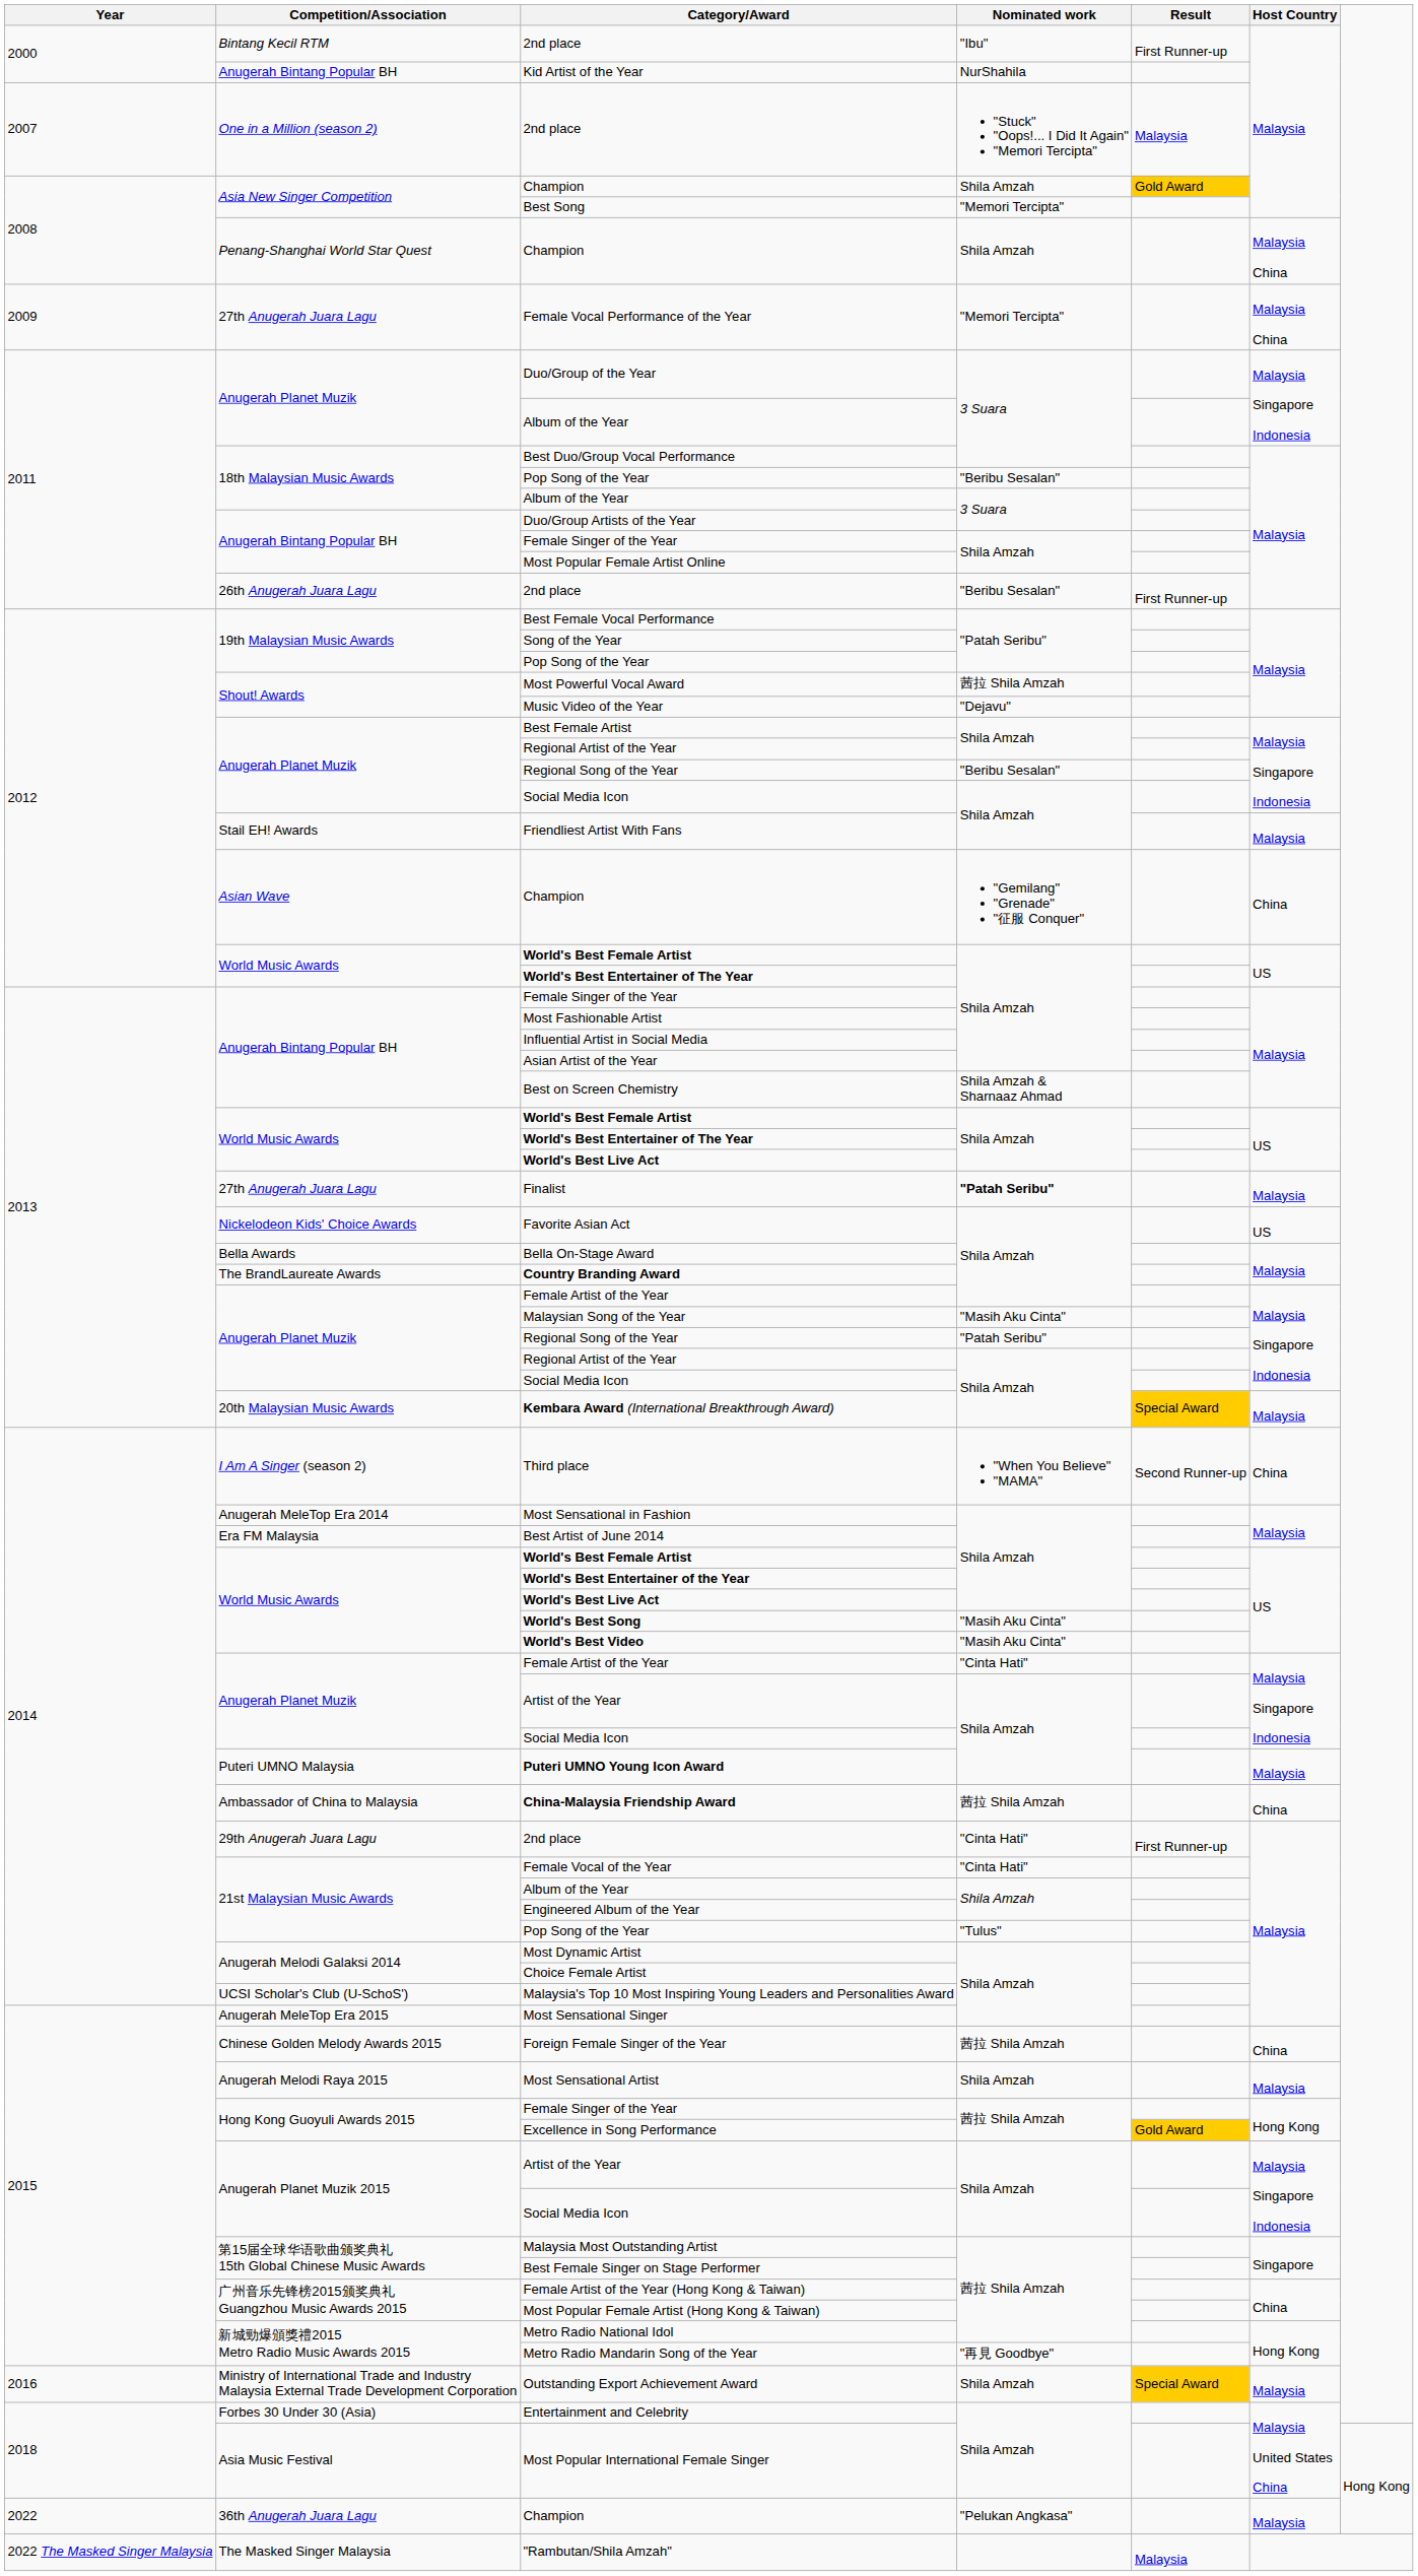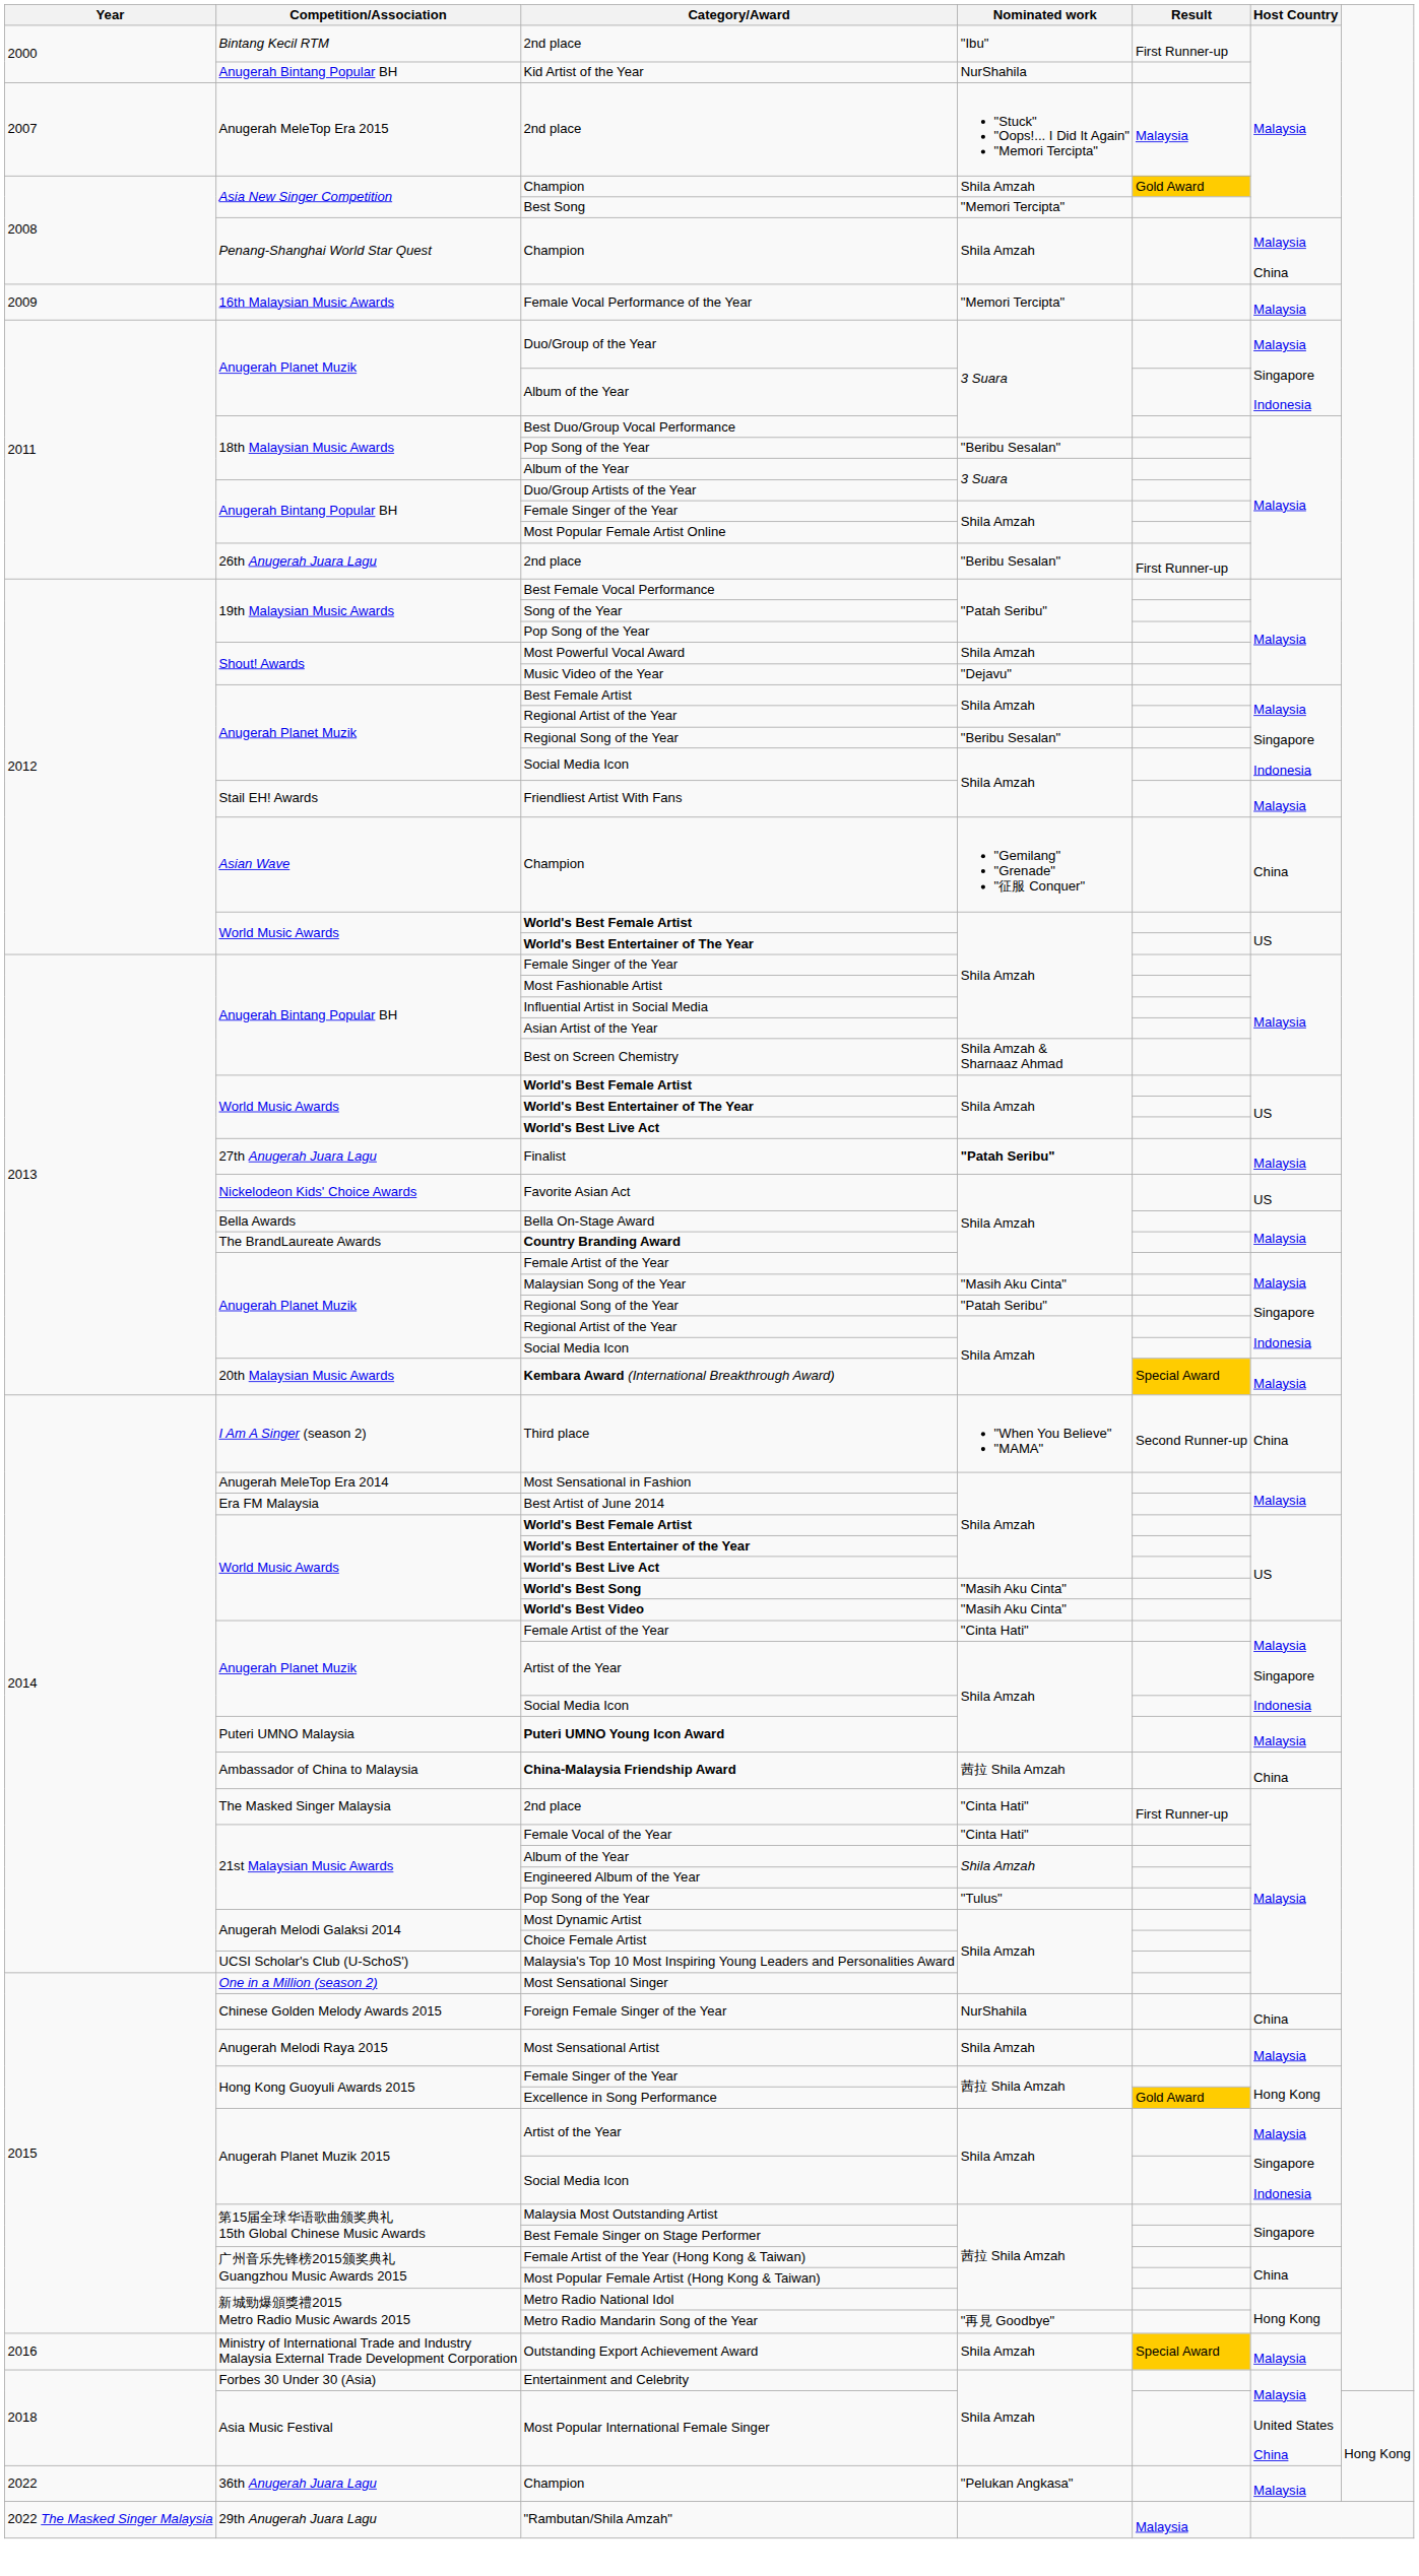2007 / 2nd place | Competition/Association: One in a Million (season 2) -> Anugerah MeleTop Era 2015
Female Vocal Performance of the Year | Competition/Association: 27th Anugerah Juara Lagu -> 16th Malaysian Music Awards
Female Vocal Performance of the Year | Host Country: Malaysia China -> Malaysia
Most Powerful Vocal Award | Nominated work: 茜拉 Shila Amzah -> Shila Amzah
2014 / 2nd place | Competition/Association: 29th Anugerah Juara Lagu -> The Masked Singer Malaysia
Most Sensational Singer | Competition/Association: Anugerah MeleTop Era 2015 -> One in a Million (season 2)
Foreign Female Singer of the Year | Nominated work: 茜拉 Shila Amzah -> NurShahila
"Rambutan/Shila Amzah" | Competition/Association: The Masked Singer Malaysia -> 29th Anugerah Juara Lagu
